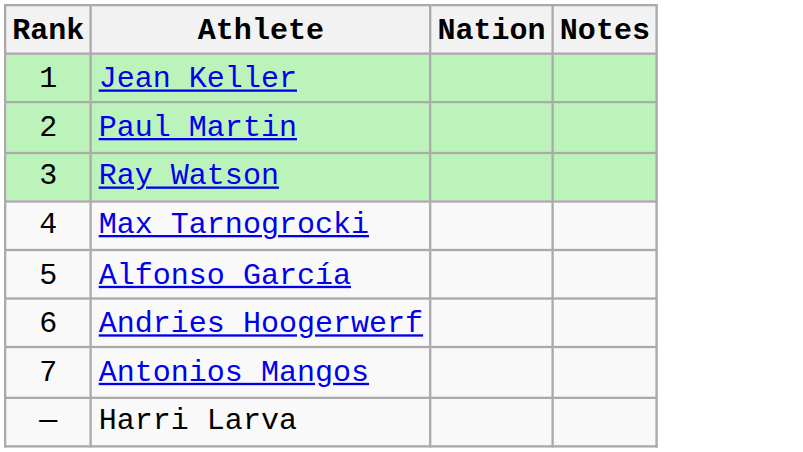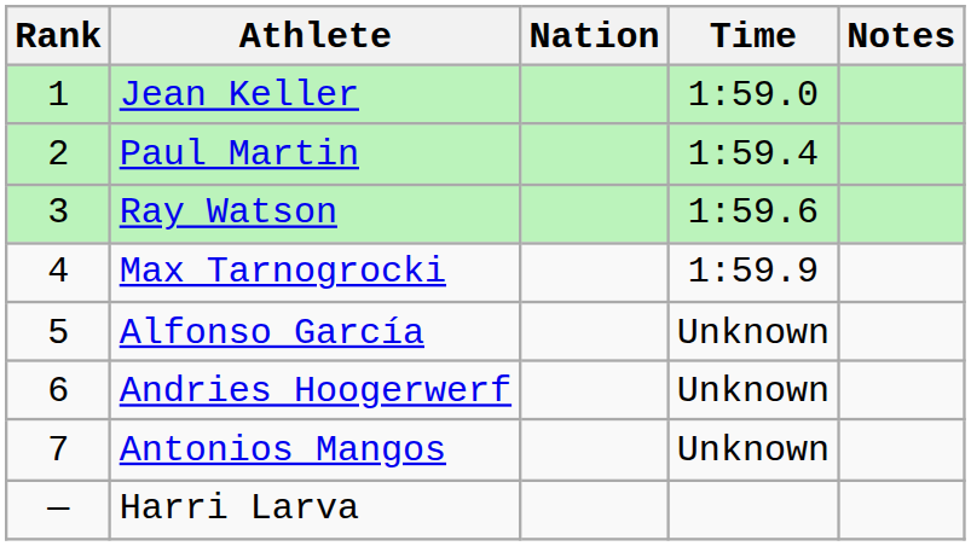+ column: Time | 1:59.0 | 1:59.4 | 1:59.6 | 1:59.9 | Unknown | Unknown | Unknown
